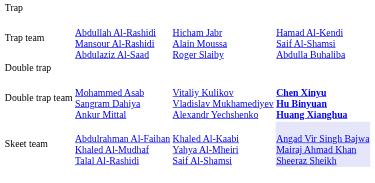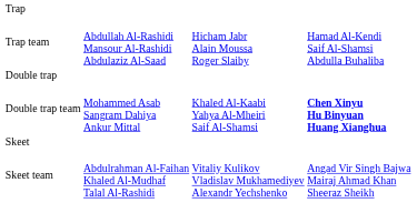Double trap team | column 3: Vitaliy Kulikov Vladislav Mukhamediyev Alexandr Yechshenko -> Khaled Al-Kaabi Yahya Al-Mheiri Saif Al-Shamsi
+ row: Skeet
Skeet team | column 3: Khaled Al-Kaabi Yahya Al-Mheiri Saif Al-Shamsi -> Vitaliy Kulikov Vladislav Mukhamediyev Alexandr Yechshenko
Skeet team | column 4: lavender background -> no background
